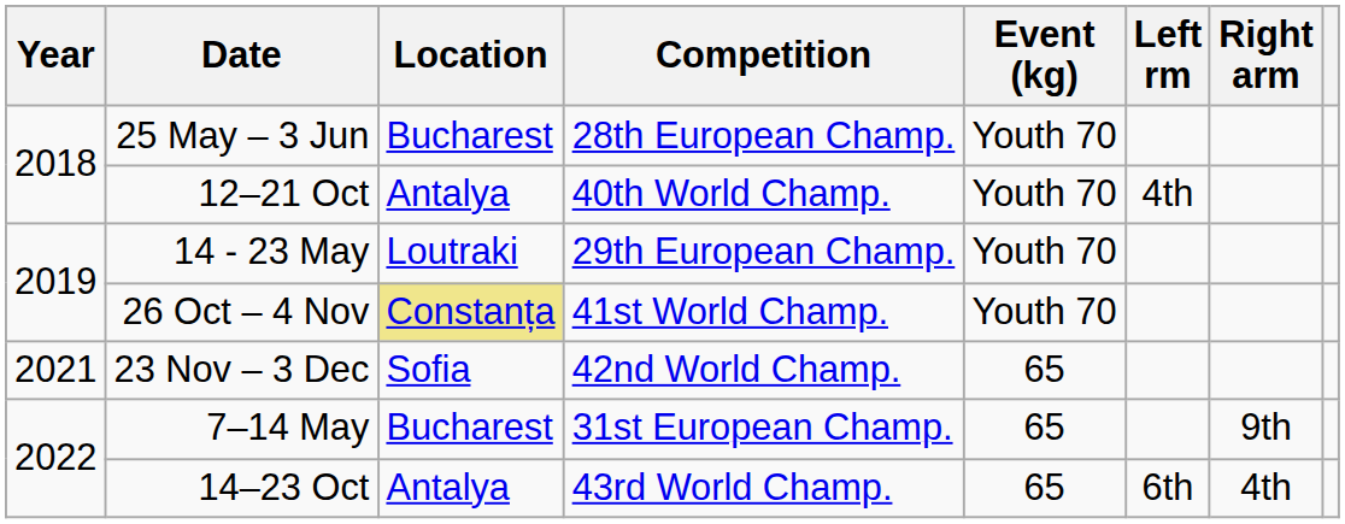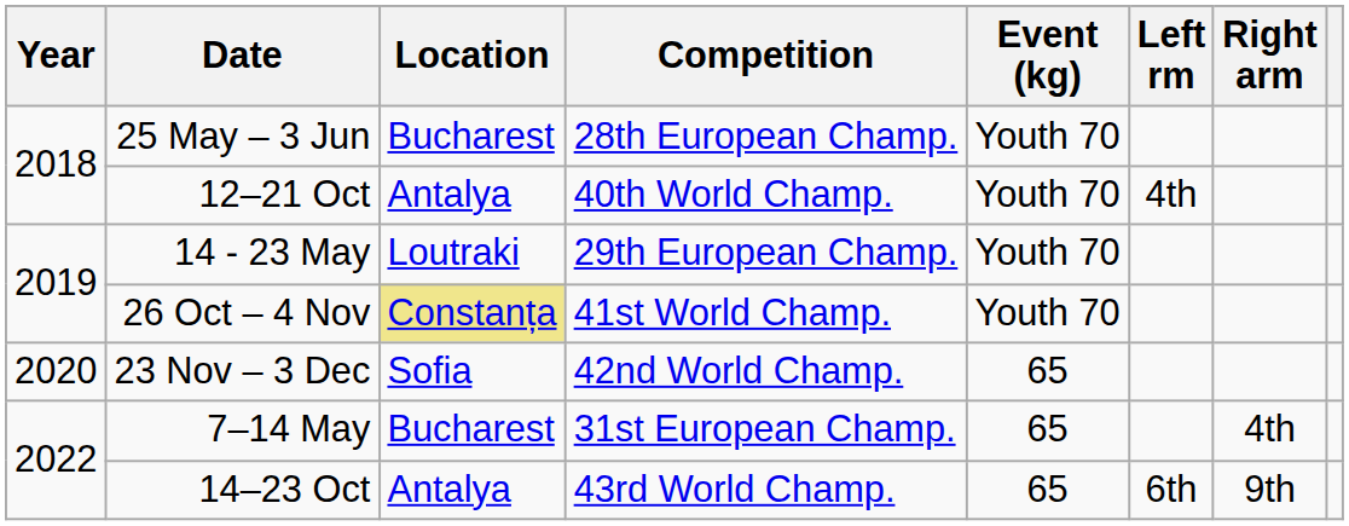23 Nov – 3 Dec | Year: 2021 -> 2020
7–14 May | Right arm: 9th -> 4th
14–23 Oct | Right arm: 4th -> 9th
